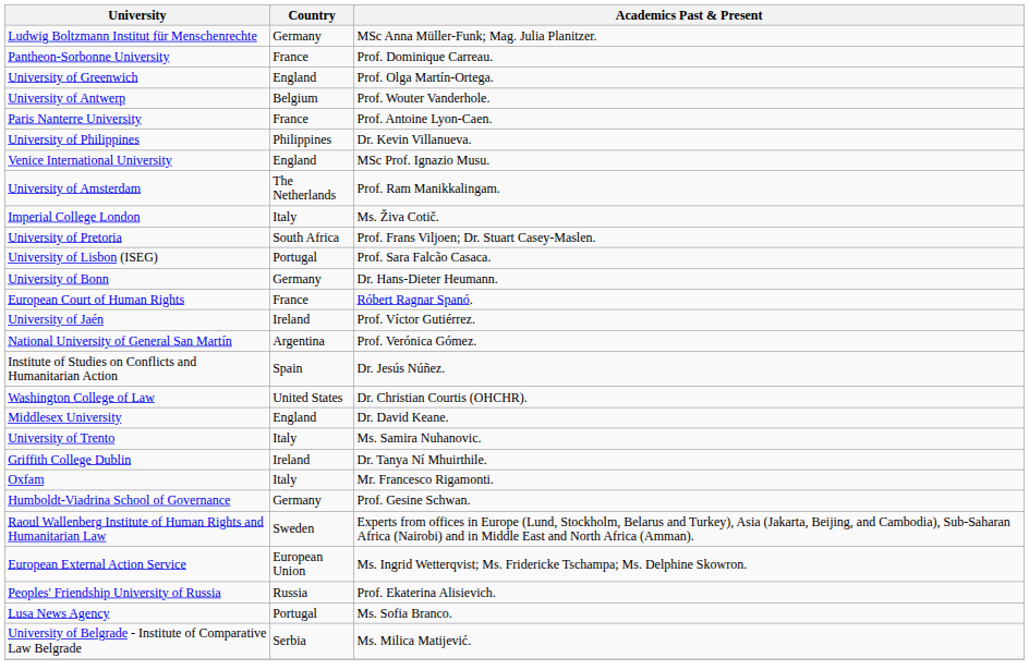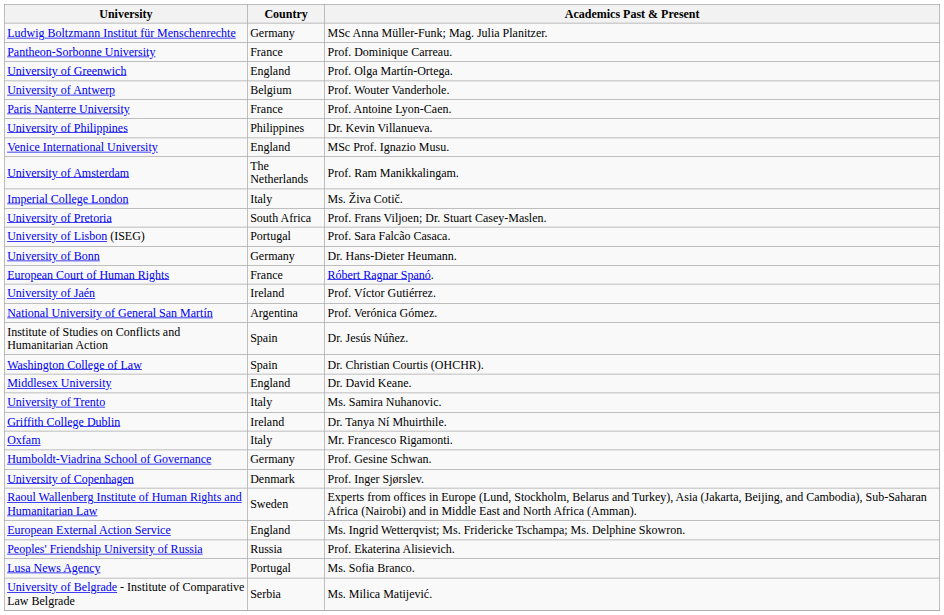Washington College of Law | Country: United States -> Spain
+ row: University of Copenhagen | Denmark | Prof. Inger Sjørslev.
European External Action Service | Country: European Union -> England
